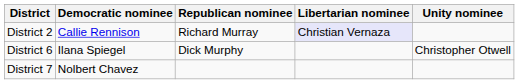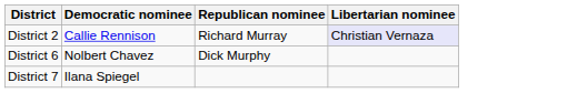- column: Unity nominee | Christopher Otwell
District 6 | Democratic nominee: Ilana Spiegel -> Nolbert Chavez
District 7 | Democratic nominee: Nolbert Chavez -> Ilana Spiegel
